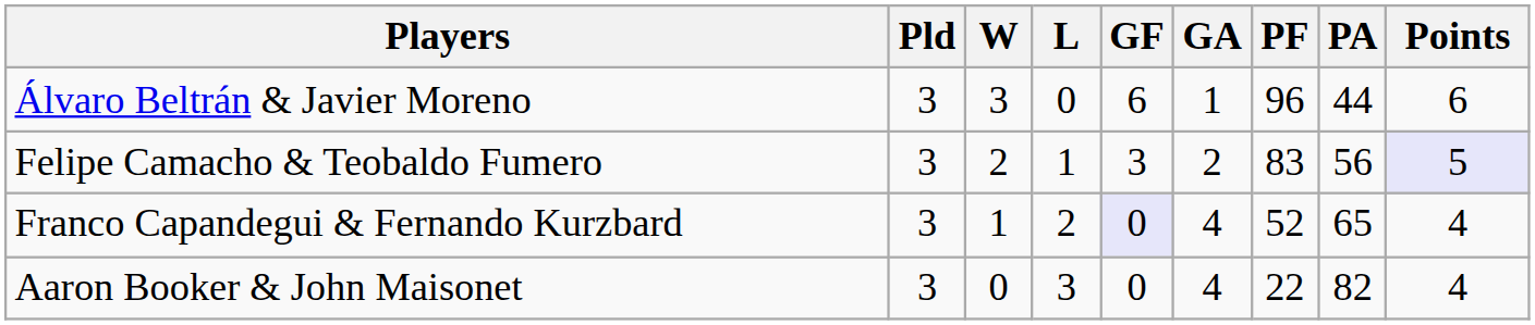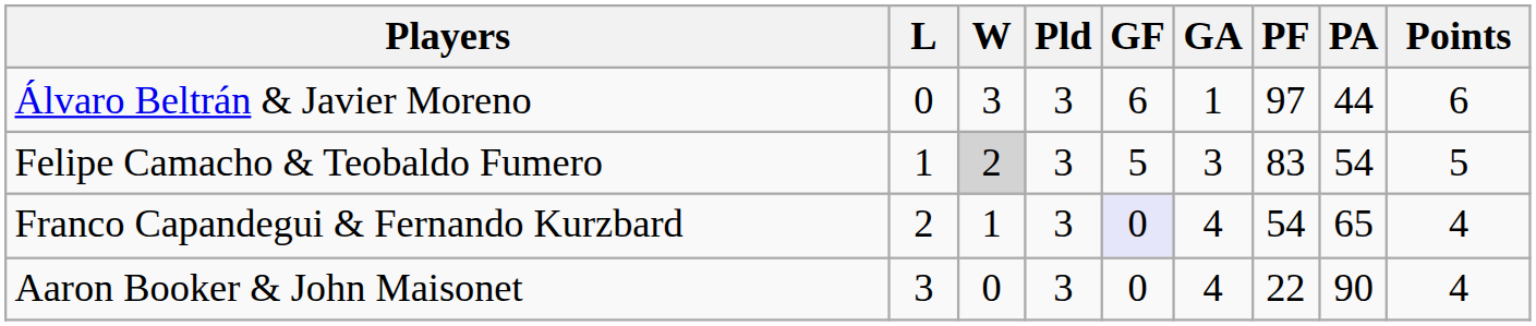columns swapped: Pld <-> L
Álvaro Beltrán & Javier Moreno | PF: 96 -> 97
Felipe Camacho & Teobaldo Fumero | W: no background -> lightgrey background
Felipe Camacho & Teobaldo Fumero | GF: 3 -> 5
Felipe Camacho & Teobaldo Fumero | GA: 2 -> 3
Felipe Camacho & Teobaldo Fumero | PA: 56 -> 54
Felipe Camacho & Teobaldo Fumero | Points: lavender background -> no background
Franco Capandegui & Fernando Kurzbard | PF: 52 -> 54
Aaron Booker & John Maisonet | PA: 82 -> 90
